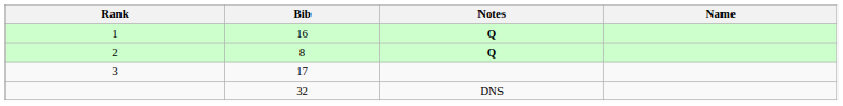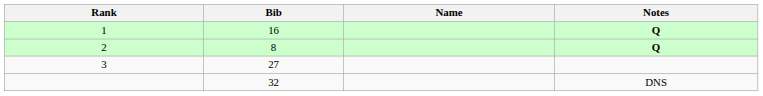columns swapped: Name <-> Notes
3 | Bib: 17 -> 27
